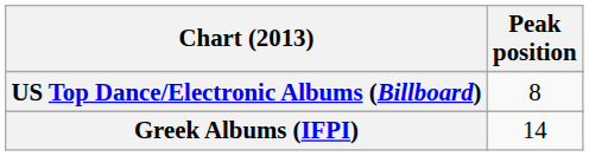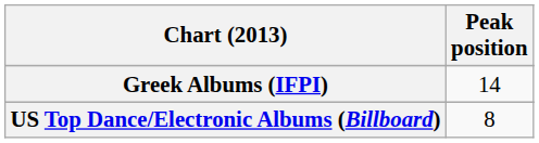rows swapped: Greek Albums (IFPI) <-> US Top Dance/Electronic Albums (Billboard)
